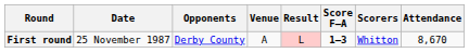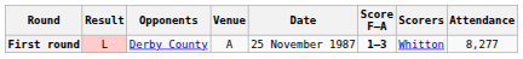columns swapped: Date <-> Result
First round | Attendance: 8,670 -> 8,277
